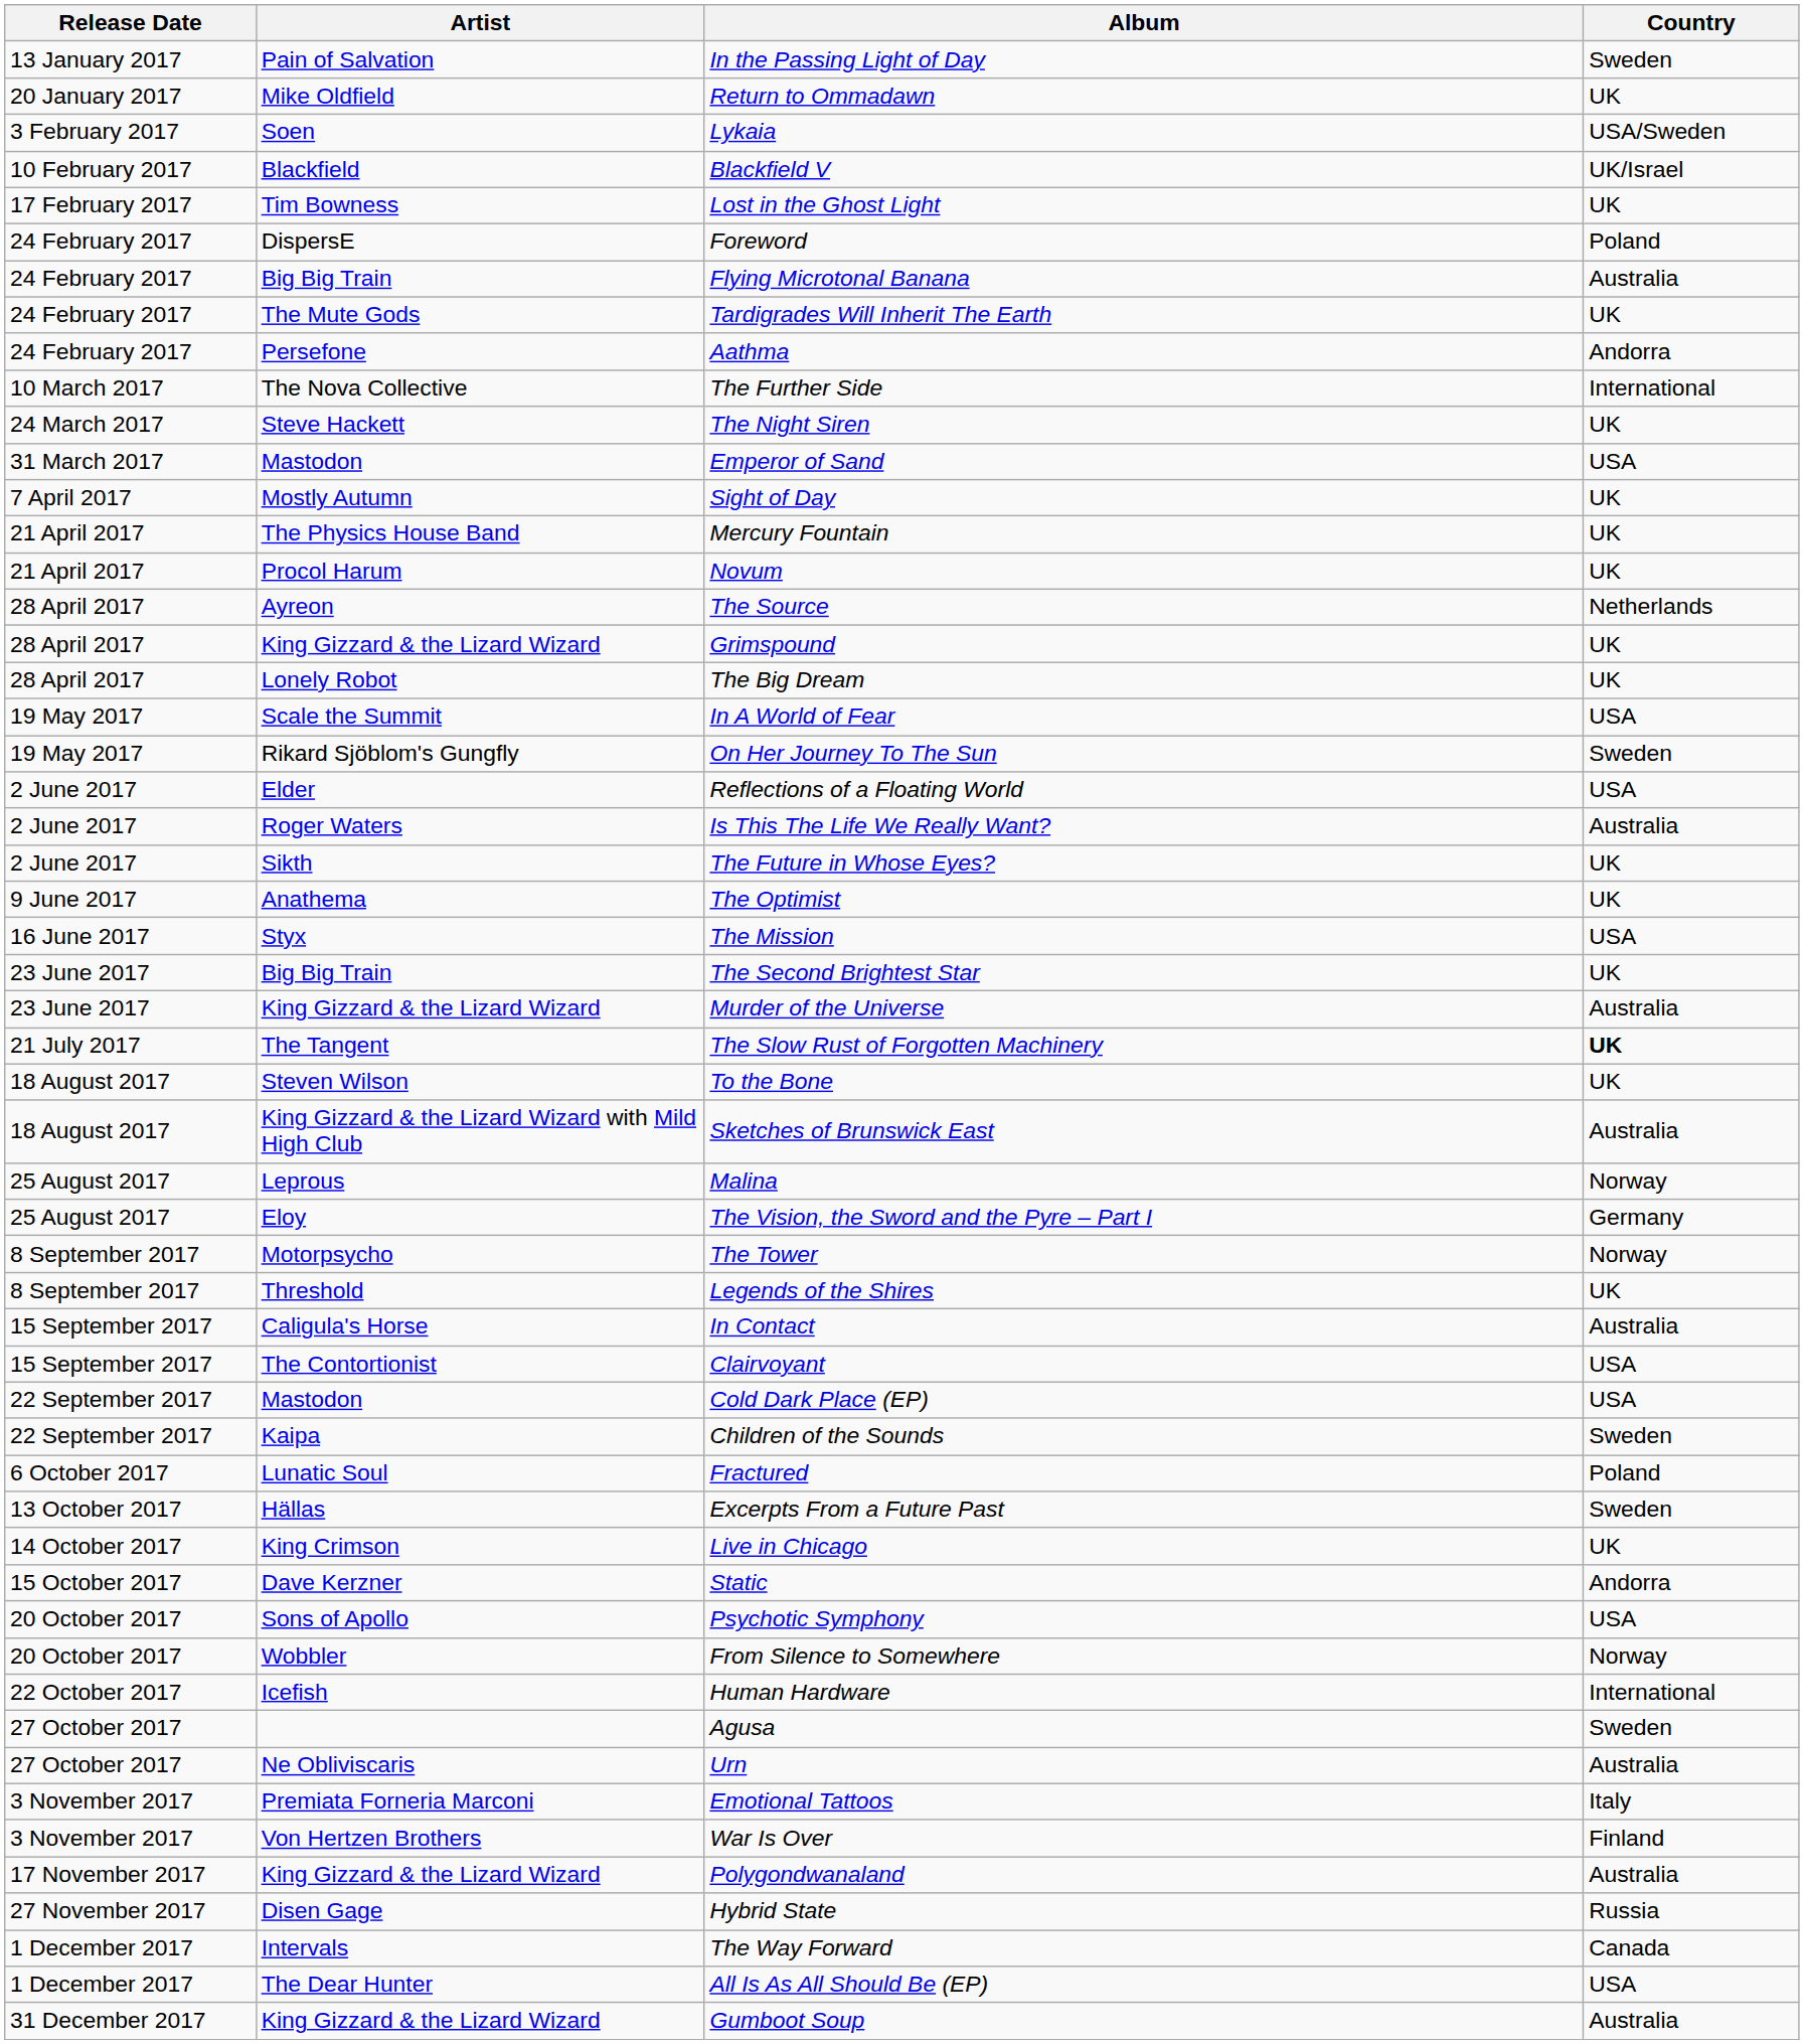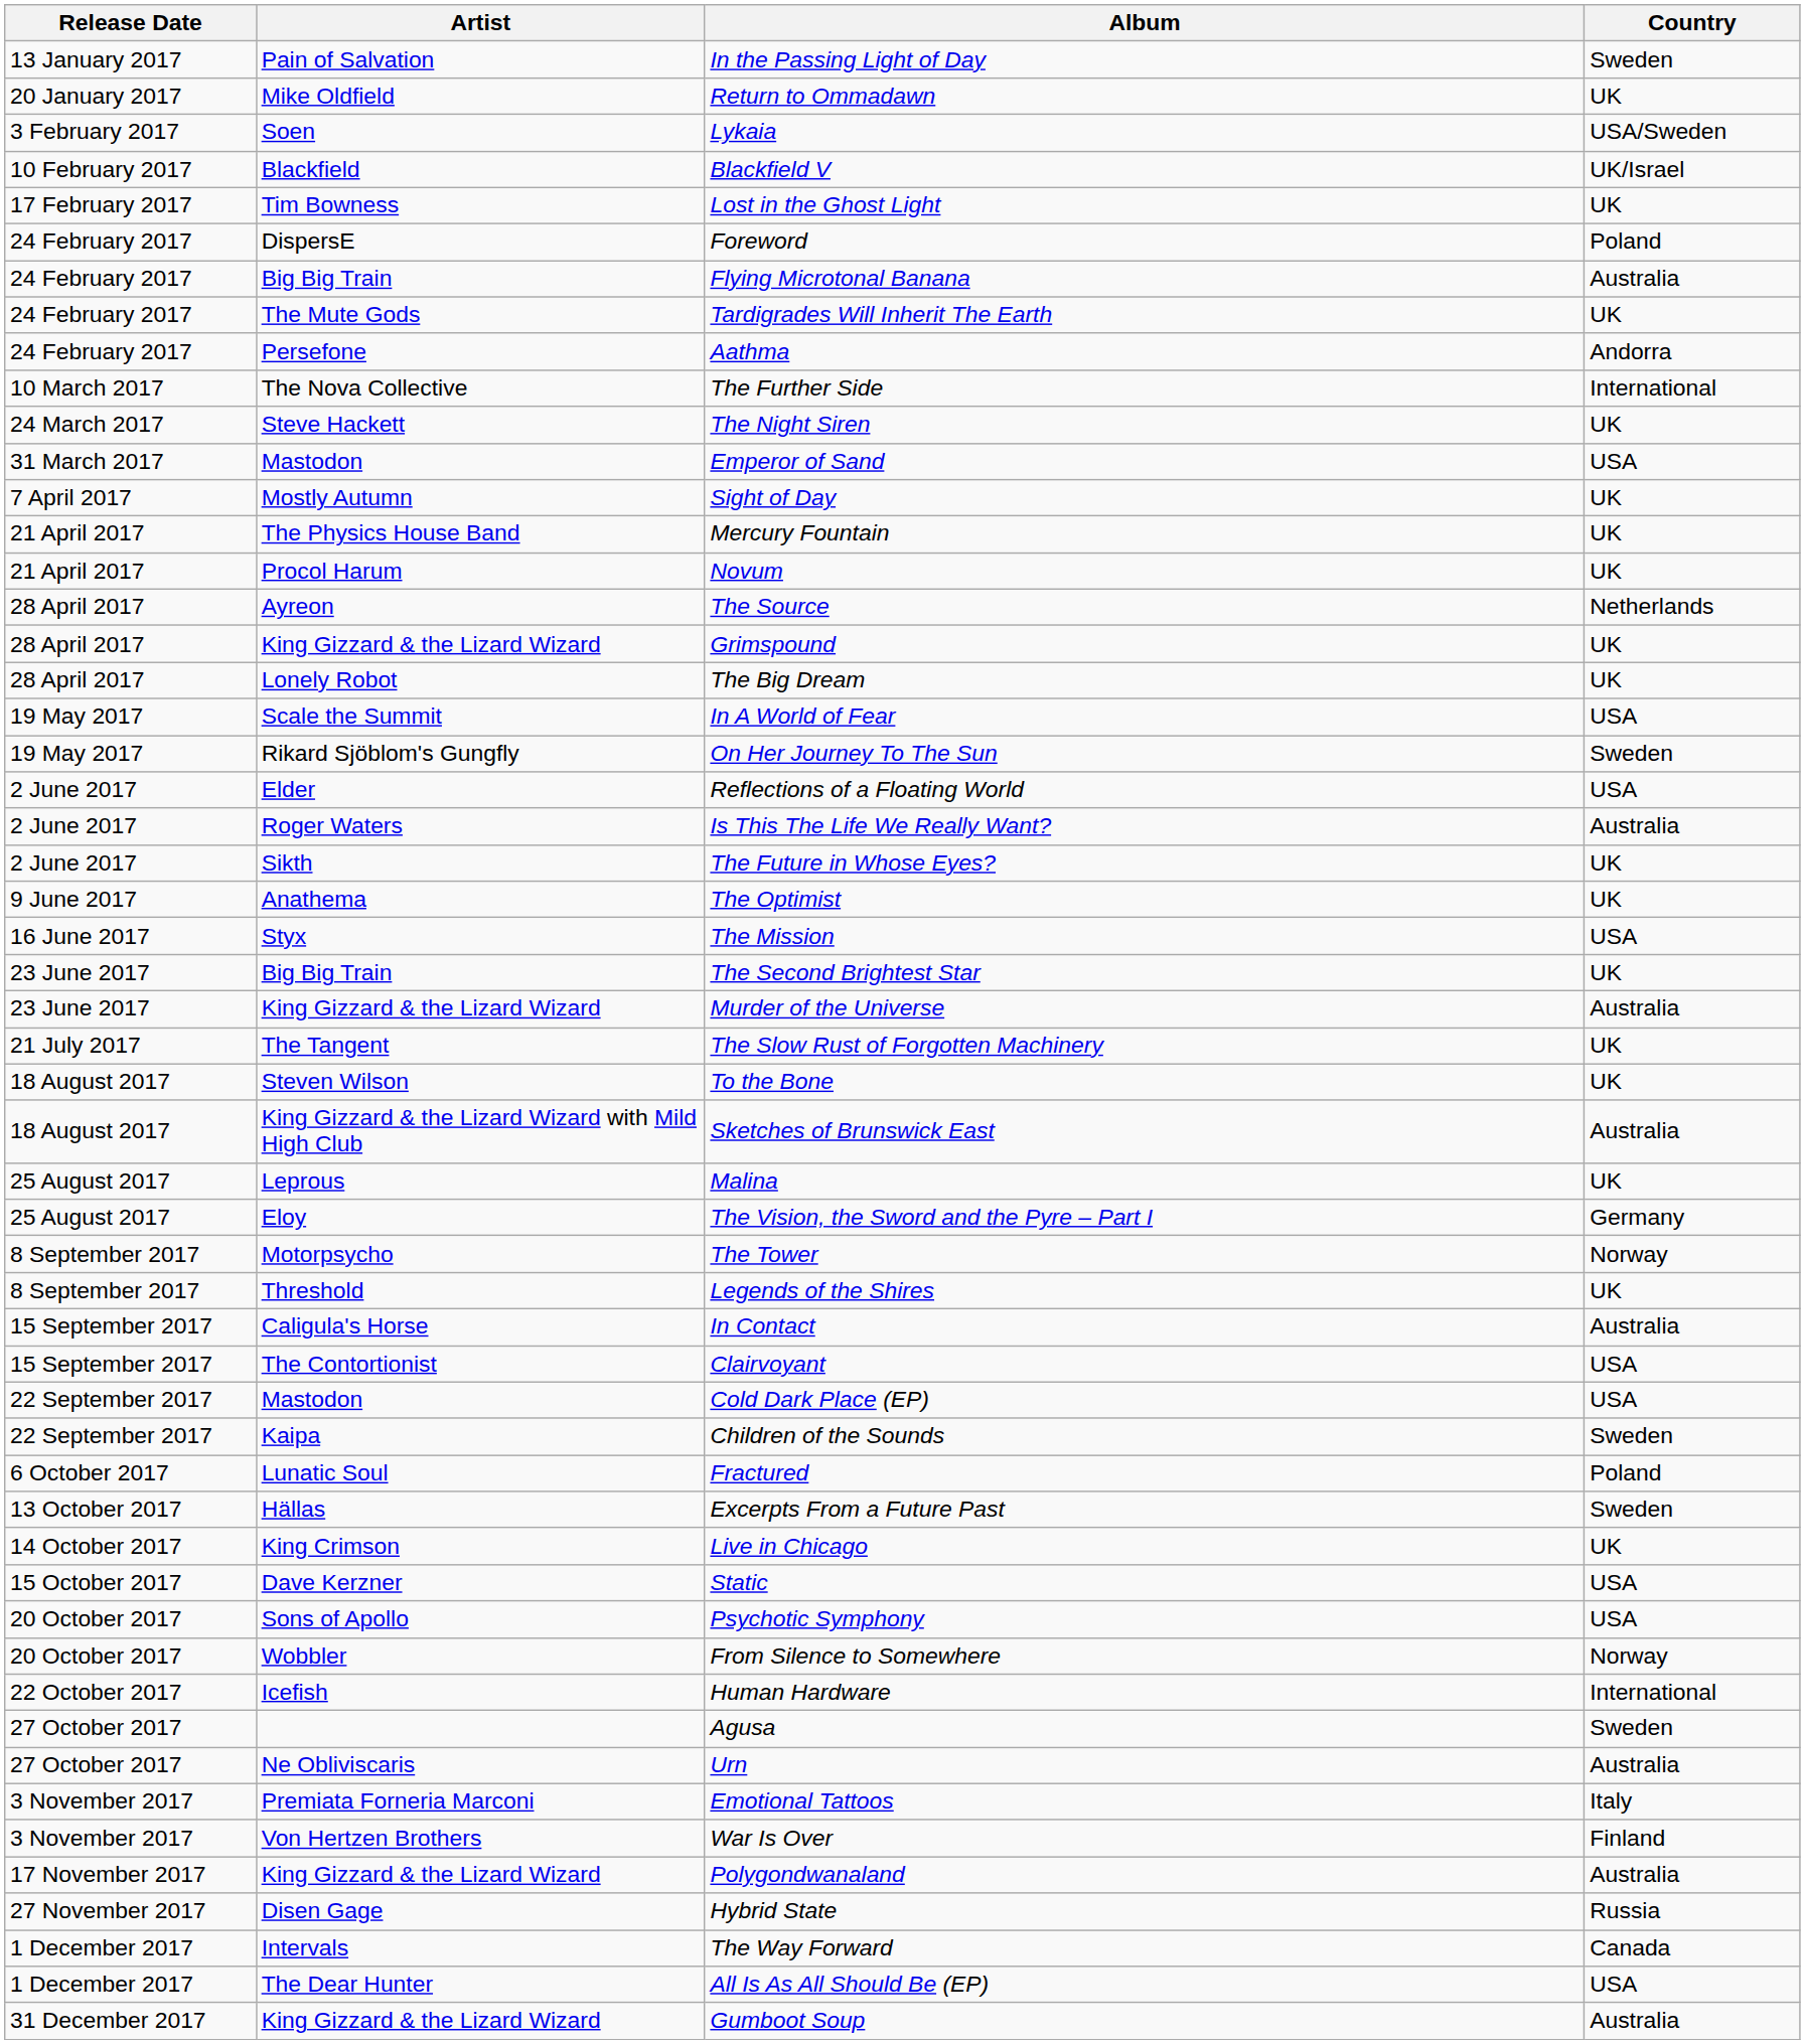The Slow Rust of Forgotten Machinery | Country: bold -> normal
Malina | Country: Norway -> UK
Static | Country: Andorra -> USA
